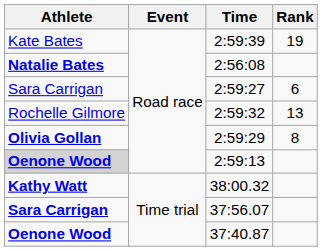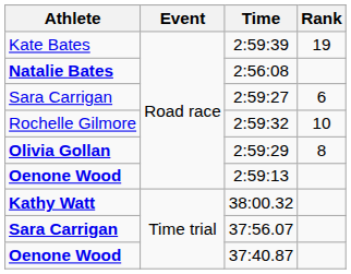2:59:32 | Rank: 13 -> 10
2:59:13 | Athlete: lightgrey background -> no background
